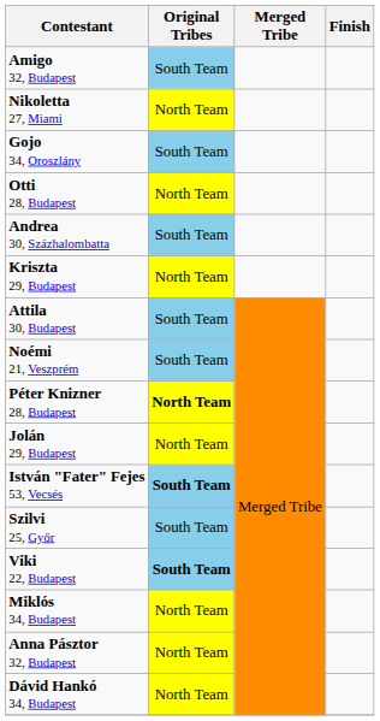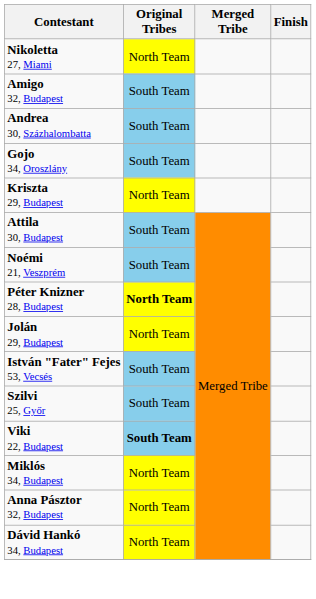rows swapped: Nikoletta 27, Miami <-> Amigo 32, Budapest
rows swapped: Gojo 34, Oroszlány <-> Andrea 30, Százhalombatta
- row: Otti 28, Budapest | North Team
István "Fater" Fejes 53, Vecsés | Original Tribes: bold -> normal
